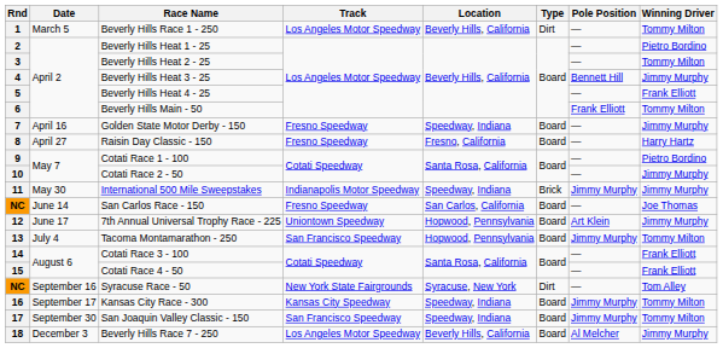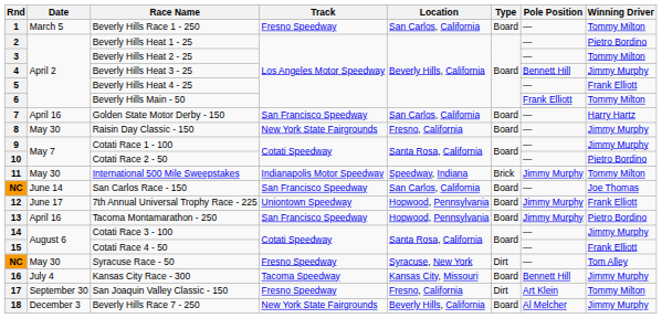1 | Track: Los Angeles Motor Speedway -> Fresno Speedway
1 | Location: Beverly Hills, California -> San Carlos, California
1 | Type: Dirt -> Board
7 | Track: Fresno Speedway -> San Francisco Speedway
7 | Location: Speedway, Indiana -> San Carlos, California
7 | Winning Driver: Jimmy Murphy -> Harry Hartz
8 | Date: April 27 -> May 30
8 | Track: Fresno Speedway -> New York State Fairgrounds
8 | Winning Driver: Harry Hartz -> Jimmy Murphy
9 | Winning Driver: Pietro Bordino -> Jimmy Murphy
10 | Winning Driver: Jimmy Murphy -> Pietro Bordino
11 | Winning Driver: Jimmy Murphy -> Tommy Milton
NC / San Carlos Race - 150 | Track: Fresno Speedway -> San Francisco Speedway
12 | Pole Position: Art Klein -> Jimmy Murphy
12 | Winning Driver: Jimmy Murphy -> Frank Elliott
13 | Date: July 4 -> April 16
13 | Winning Driver: Tommy Milton -> Pietro Bordino
14 | Winning Driver: Frank Elliott -> Jimmy Murphy
NC / Syracuse Race - 50 | Date: September 16 -> May 30
NC / Syracuse Race - 50 | Track: New York State Fairgrounds -> Fresno Speedway
16 | Date: September 17 -> July 4
16 | Track: Kansas City Speedway -> Tacoma Speedway
16 | Location: Speedway, Indiana -> Kansas City, Missouri
16 | Pole Position: Jimmy Murphy -> Bennett Hill
16 | Winning Driver: Tommy Milton -> Jimmy Murphy
17 | Track: San Francisco Speedway -> Fresno Speedway
17 | Location: Speedway, Indiana -> Fresno, California
17 | Type: Board -> Dirt
17 | Pole Position: Jimmy Murphy -> Art Klein
18 | Track: Los Angeles Motor Speedway -> New York State Fairgrounds
